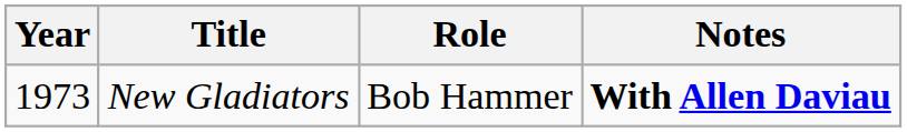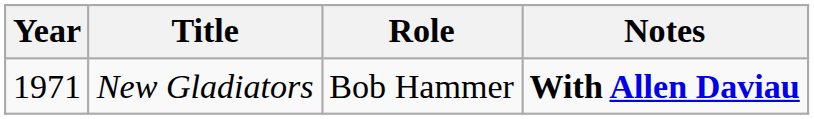New Gladiators | Year: 1973 -> 1971
